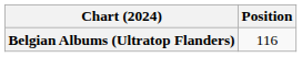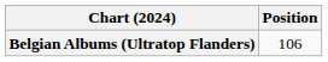Belgian Albums (Ultratop Flanders) | Position: 116 -> 106
